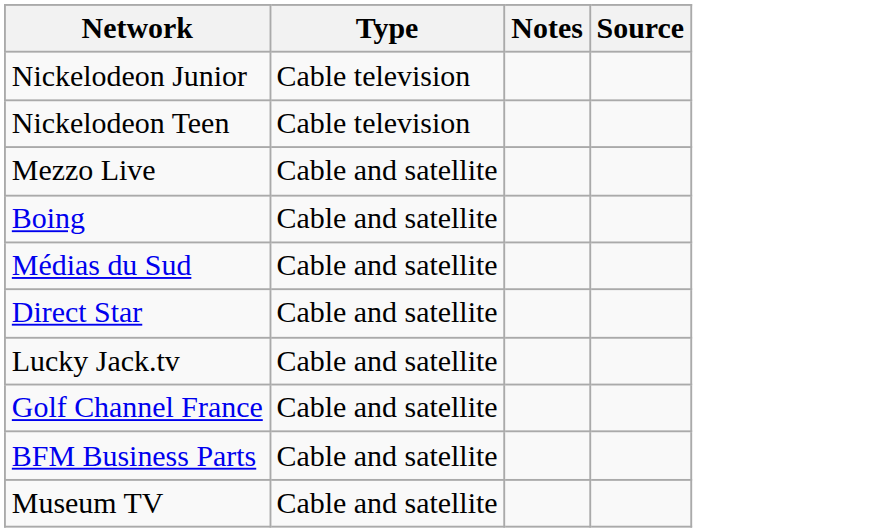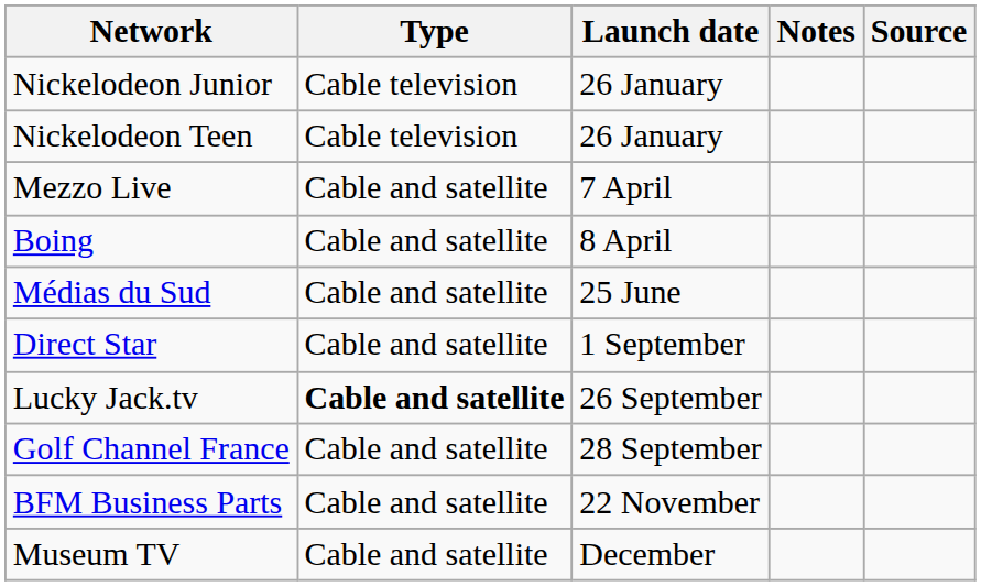+ column: Launch date | 26 January | 26 January | 7 April | 8 April | 25 June | 1 September | 26 September | 28 September | 22 November | December
Lucky Jack.tv | Type: normal -> bold
